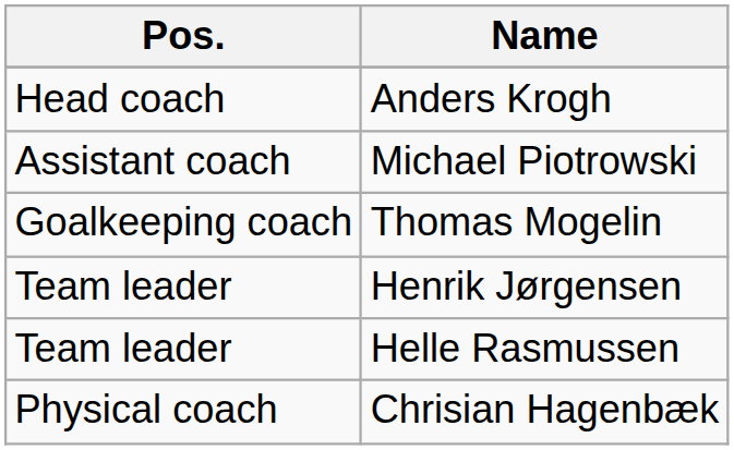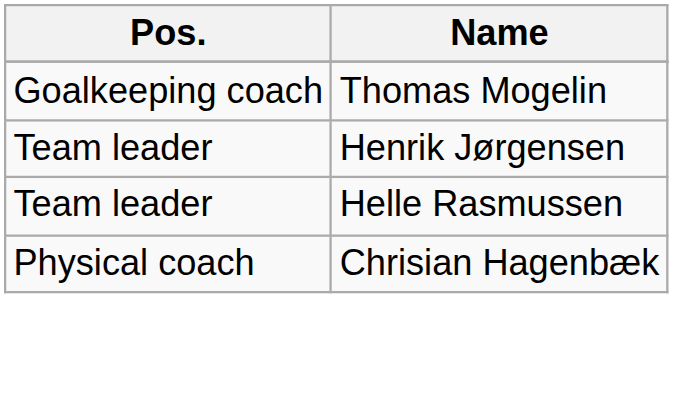- row: Head coach | Anders Krogh
- row: Assistant coach | Michael Piotrowski
